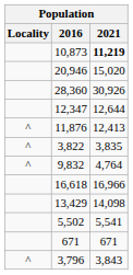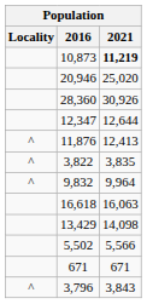20,946 | 2021: 15,020 -> 25,020
9,832 | 2021: 4,764 -> 9,964
16,618 | 2021: 16,966 -> 16,063
5,502 | 2021: 5,541 -> 5,566
